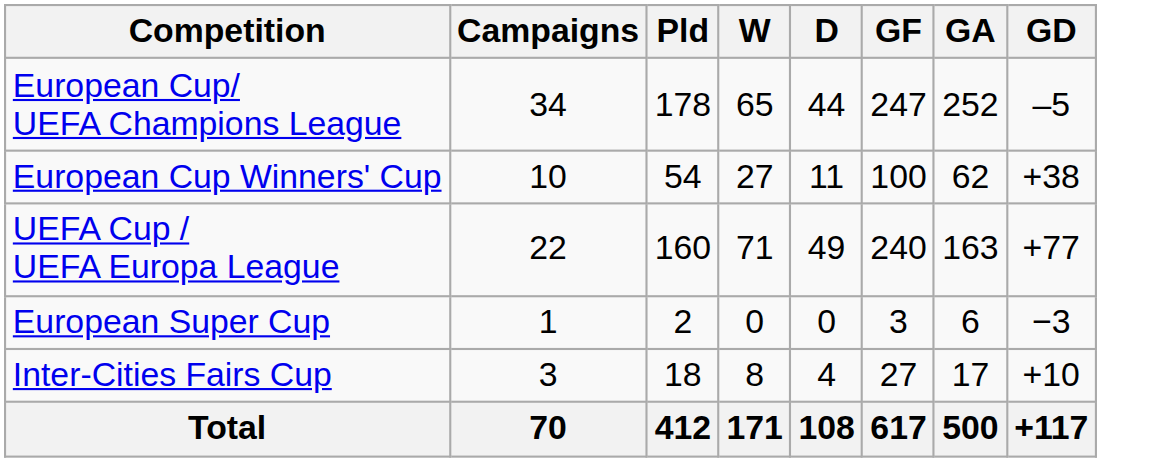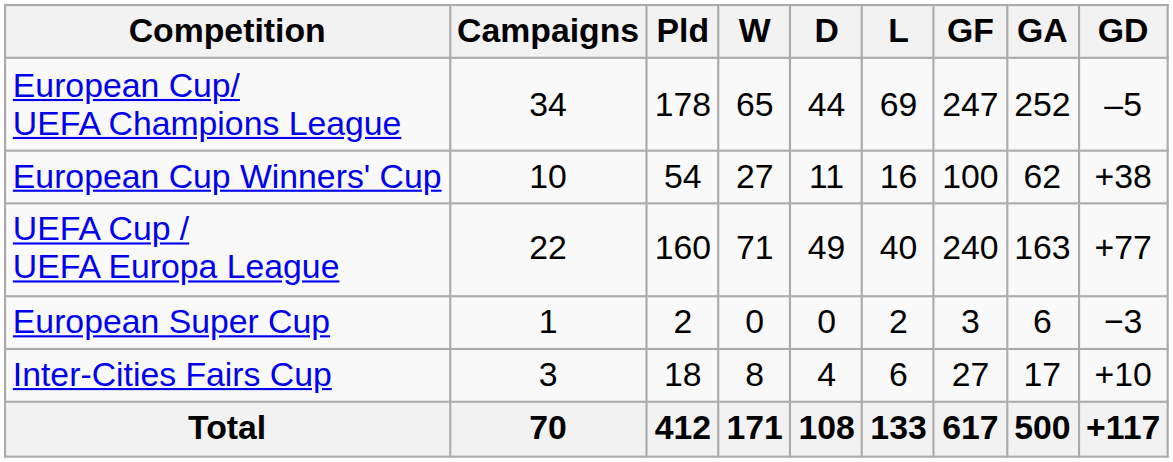+ column: L | 69 | 16 | 40 | 2 | 6 | 133
